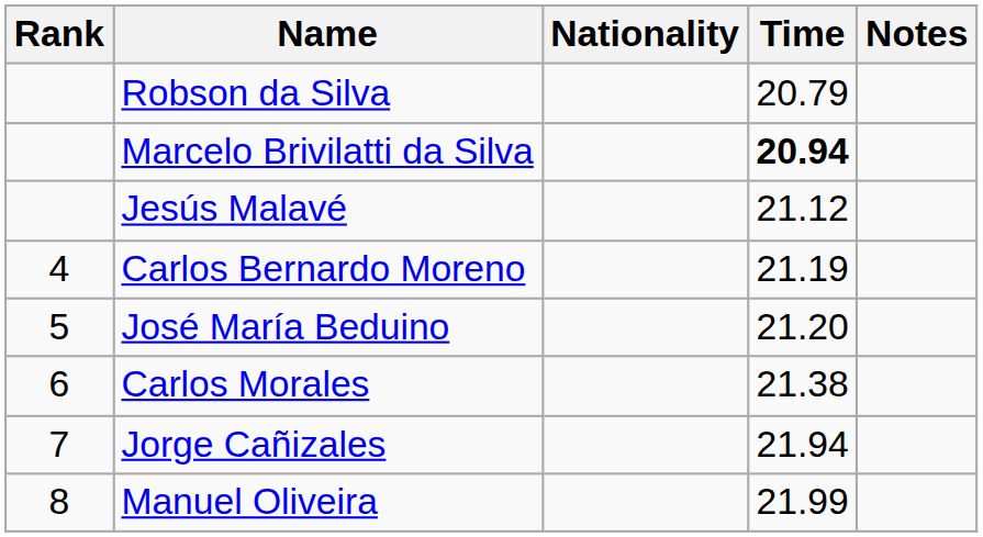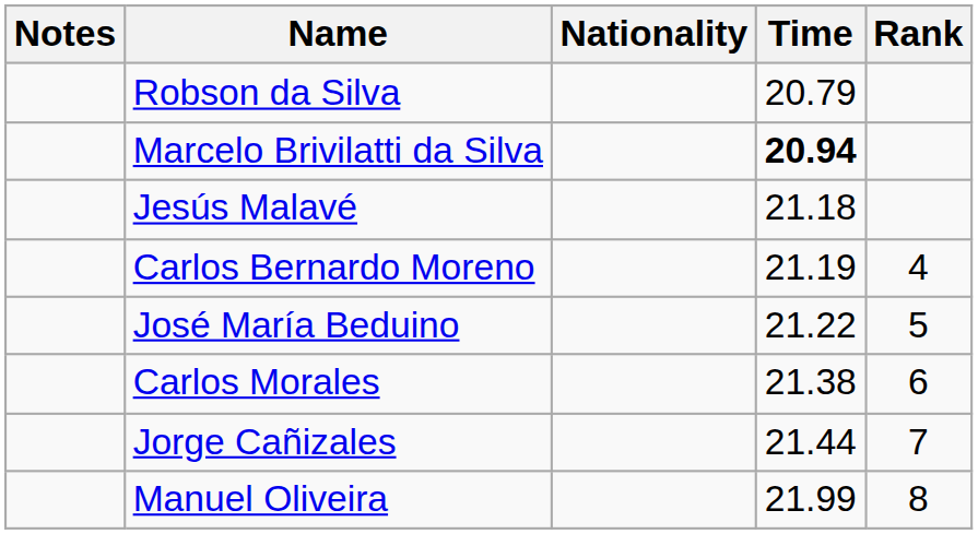columns swapped: Rank <-> Notes
Jesús Malavé | Time: 21.12 -> 21.18
José María Beduino | Time: 21.20 -> 21.22
Jorge Cañizales | Time: 21.94 -> 21.44
